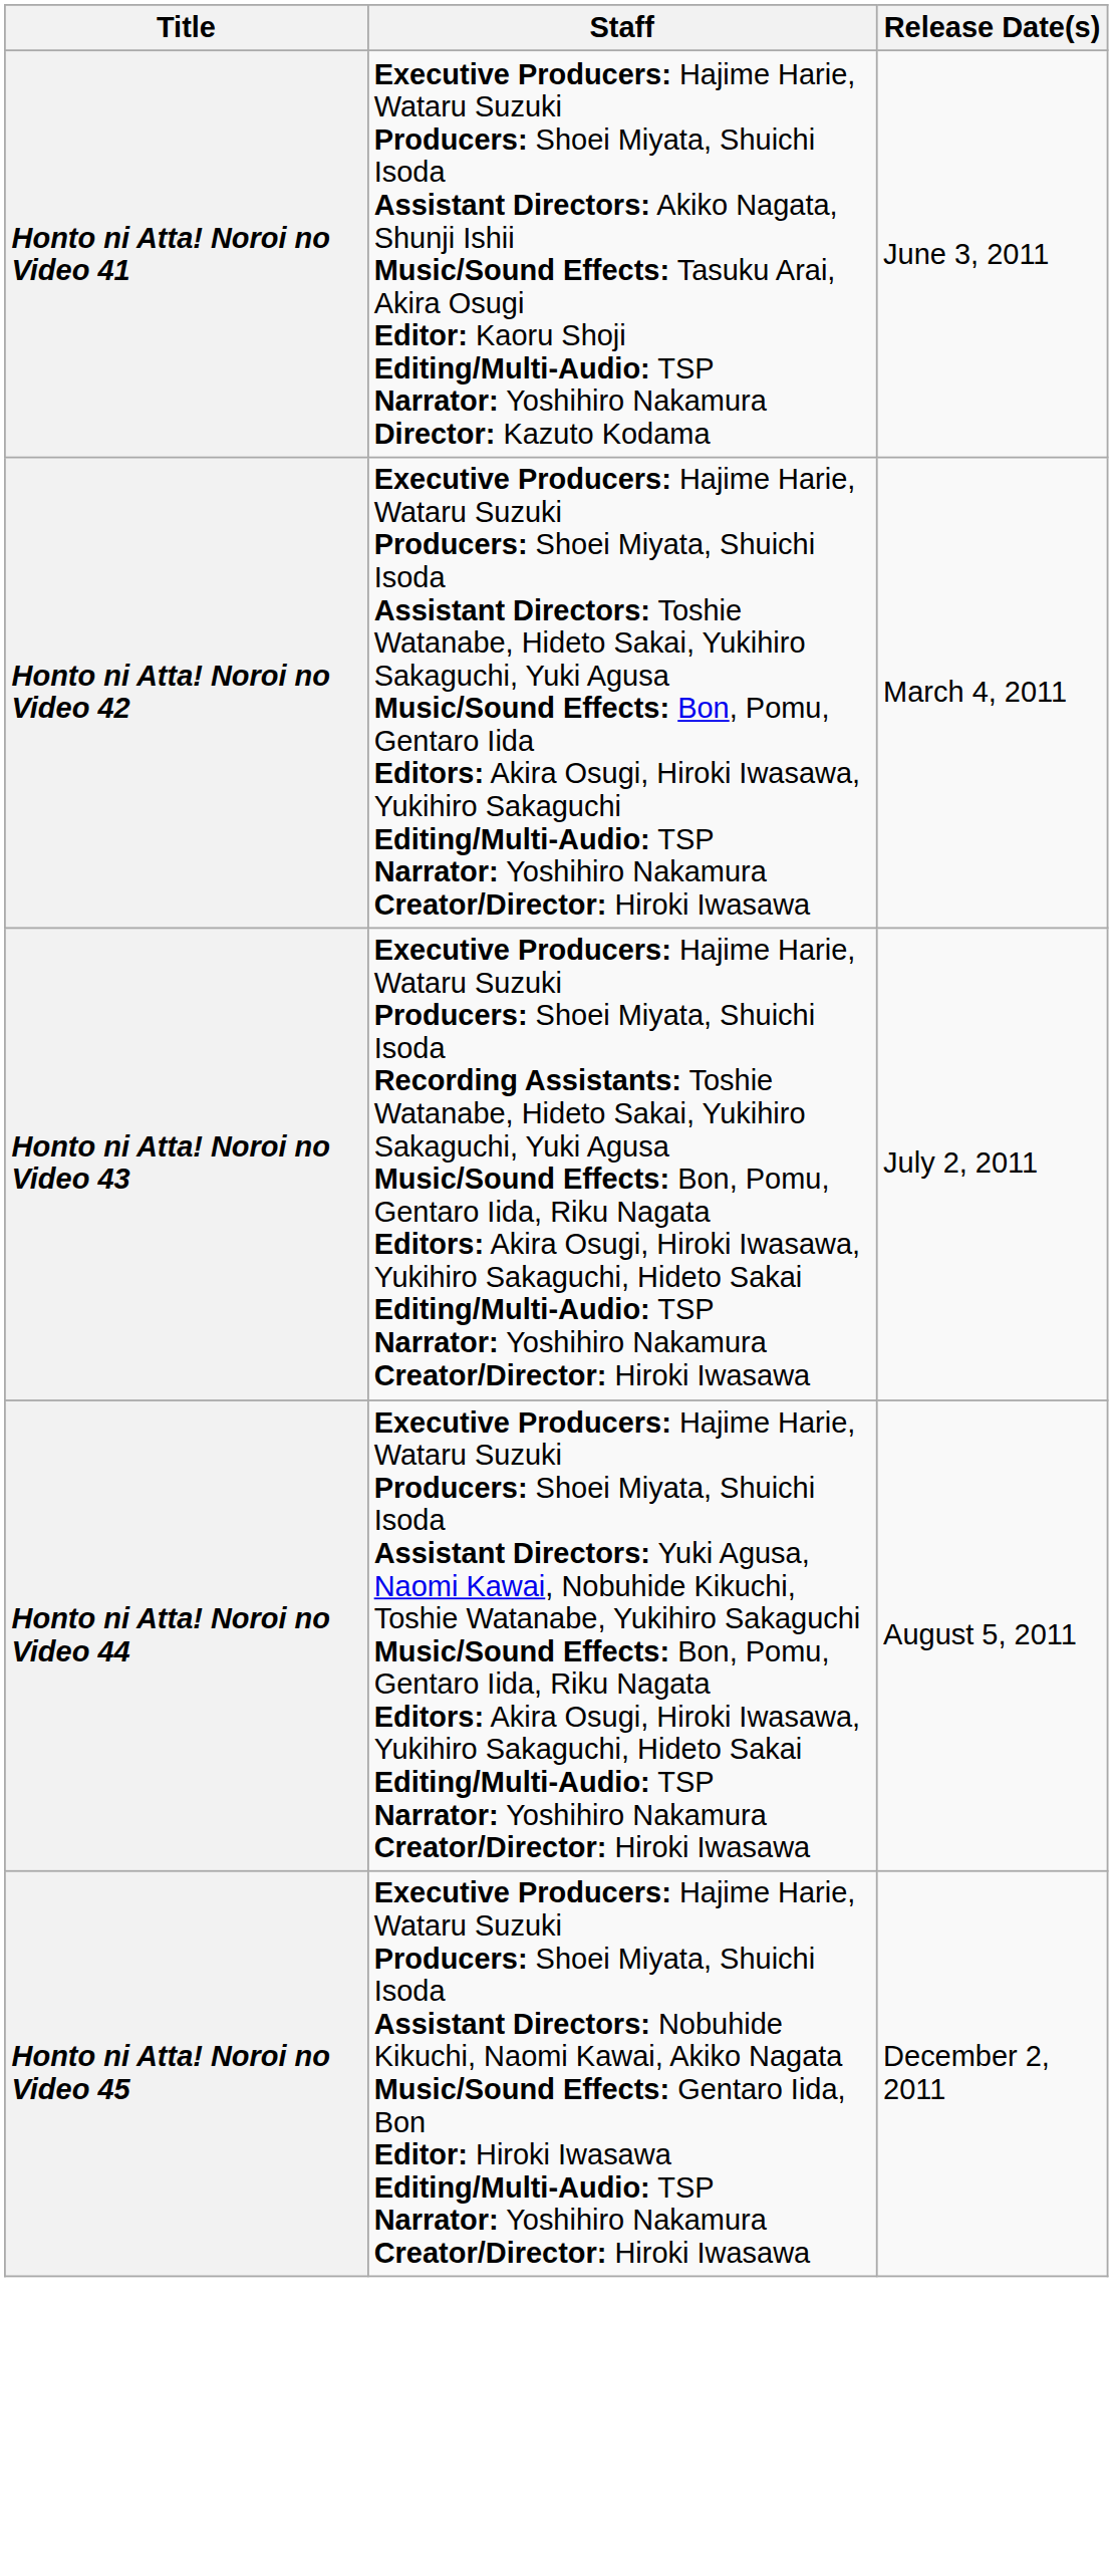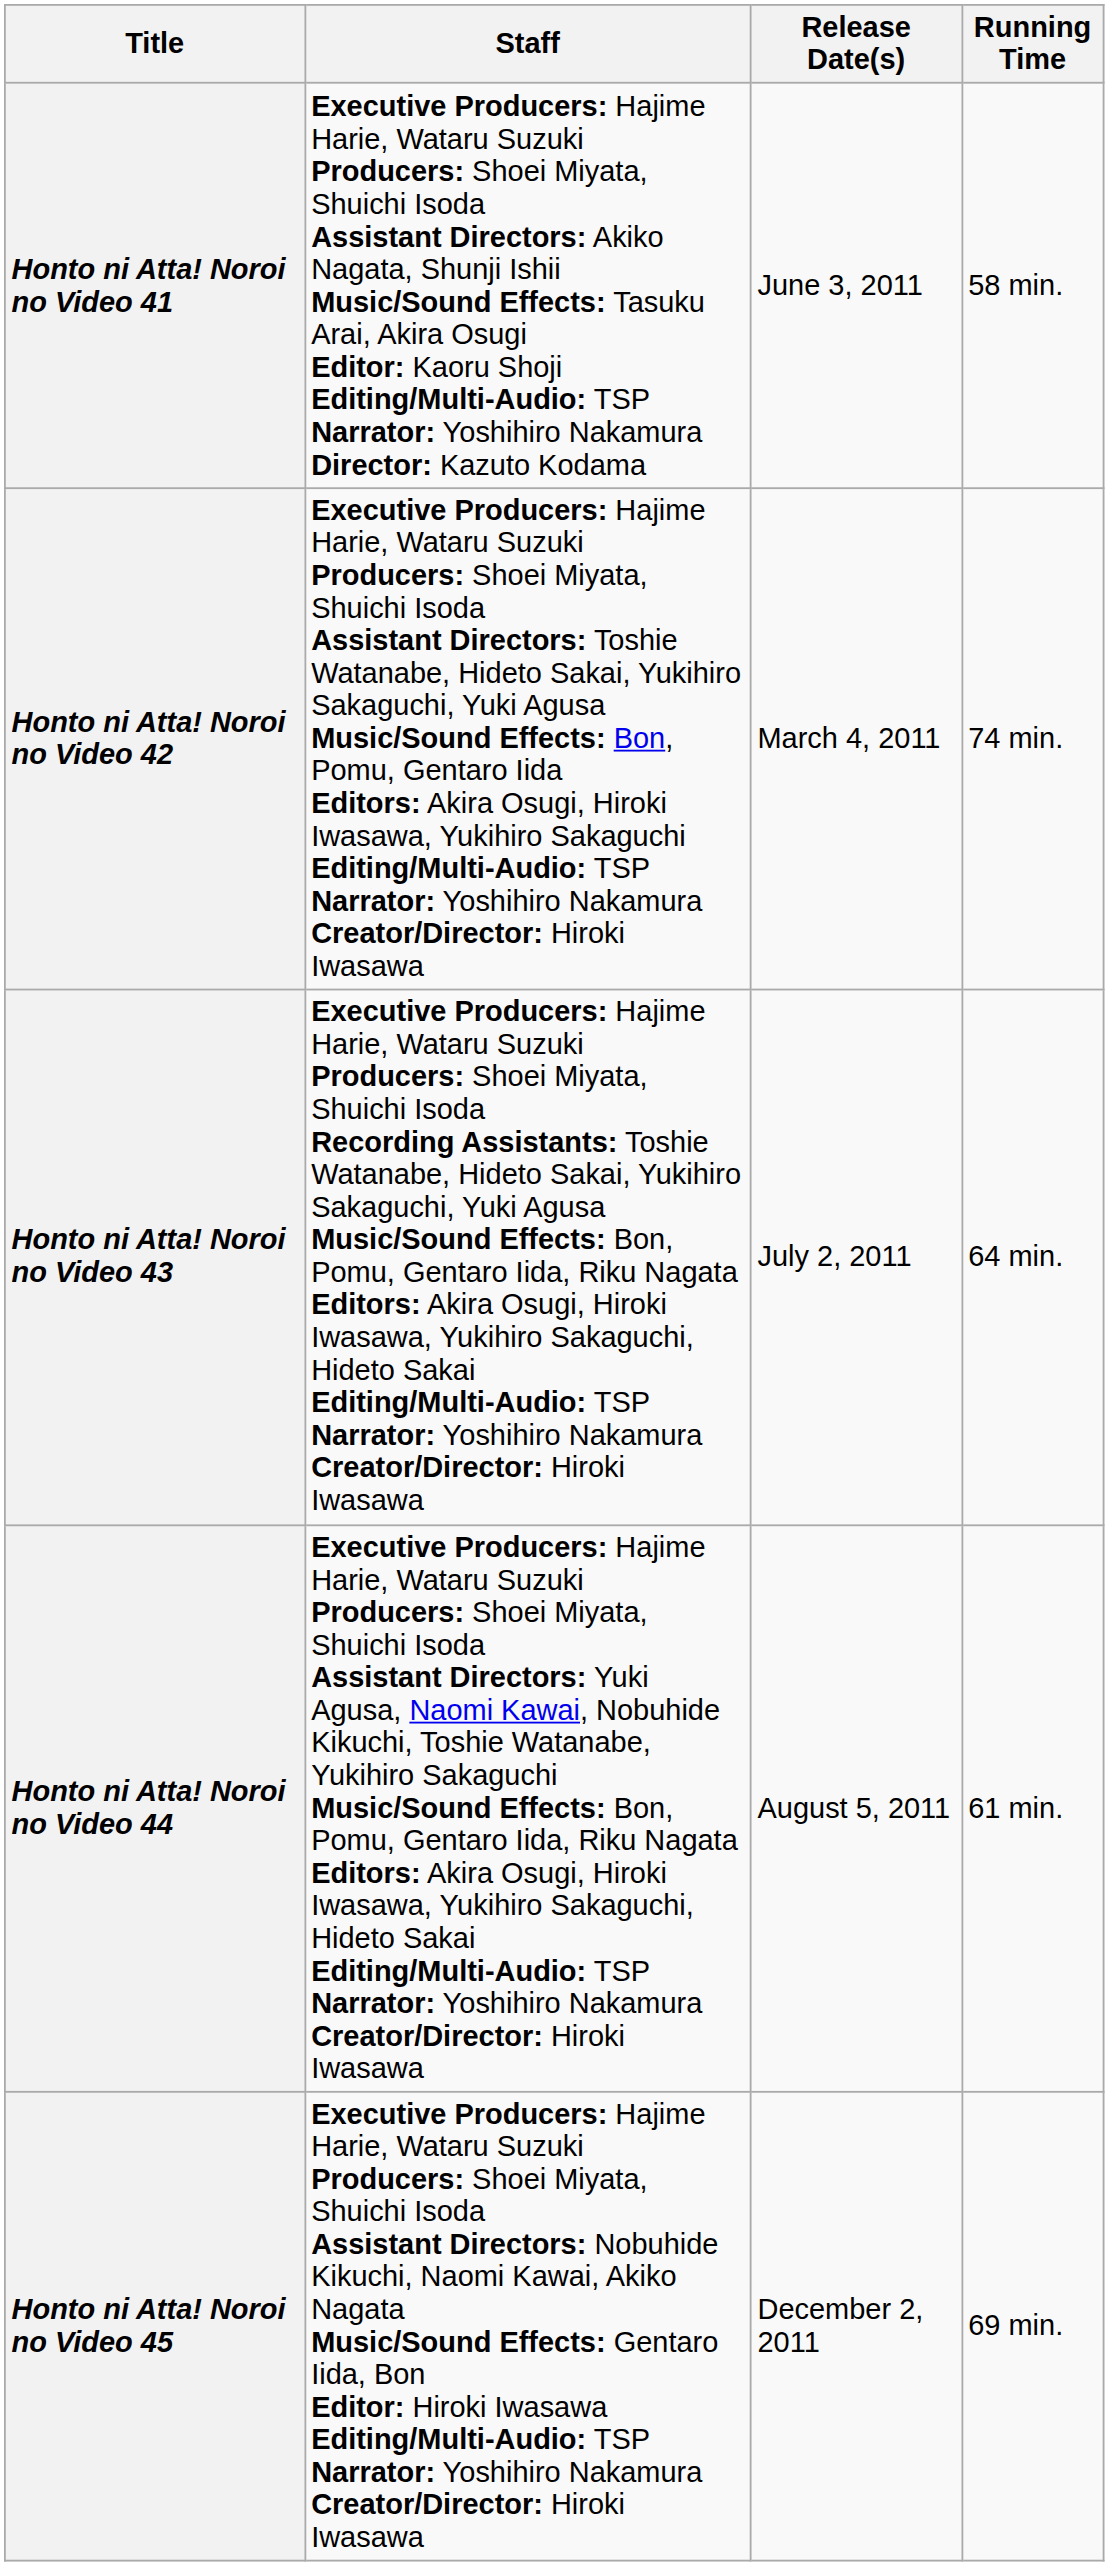+ column: Running Time | 58 min. | 74 min. | 64 min. | 61 min. | 69 min.
